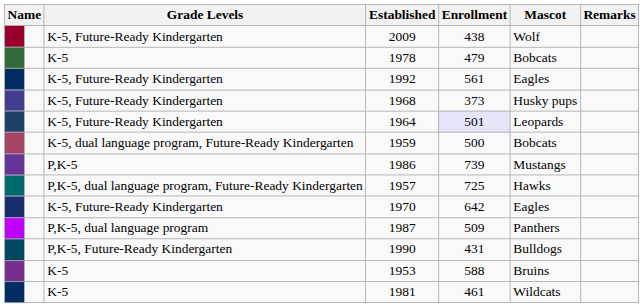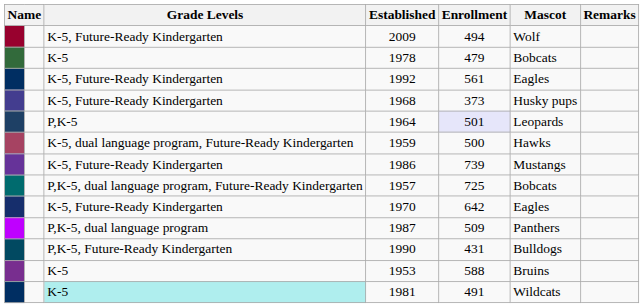2009 | Enrollment: 438 -> 494
1964 | Grade Levels: K-5, Future-Ready Kindergarten -> P,K-5
1959 | Mascot: Bobcats -> Hawks
1986 | Grade Levels: P,K-5 -> K-5, Future-Ready Kindergarten
1957 | Mascot: Hawks -> Bobcats
1981 | Grade Levels: no background -> paleturquoise background
1981 | Enrollment: 461 -> 491
